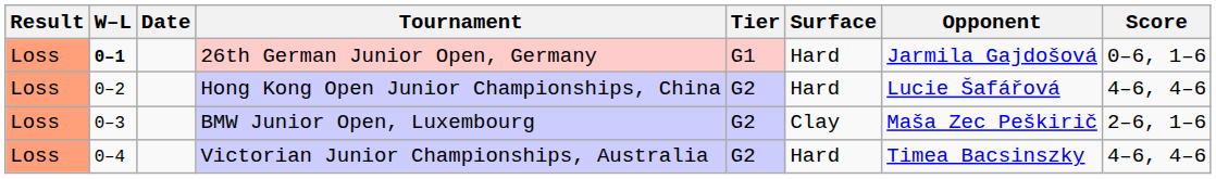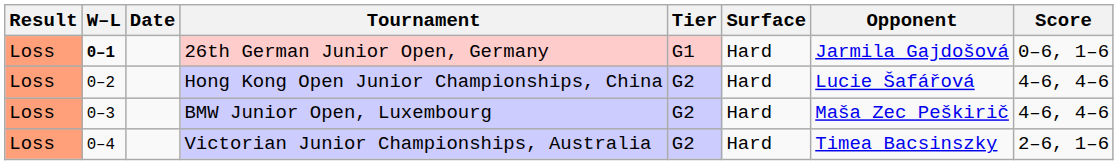BMW Junior Open, Luxembourg | Surface: Clay -> Hard
BMW Junior Open, Luxembourg | Score: 2–6, 1–6 -> 4–6, 4–6
Victorian Junior Championships, Australia | Score: 4–6, 4–6 -> 2–6, 1–6
